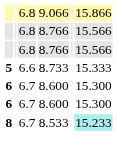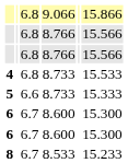+ row: 4 | 6.8 | 8.733 | 15.533
8 | column 6: paleturquoise background -> no background
